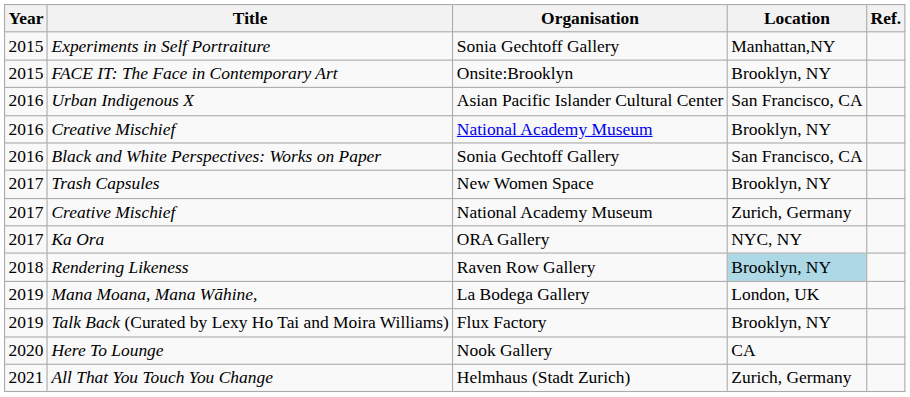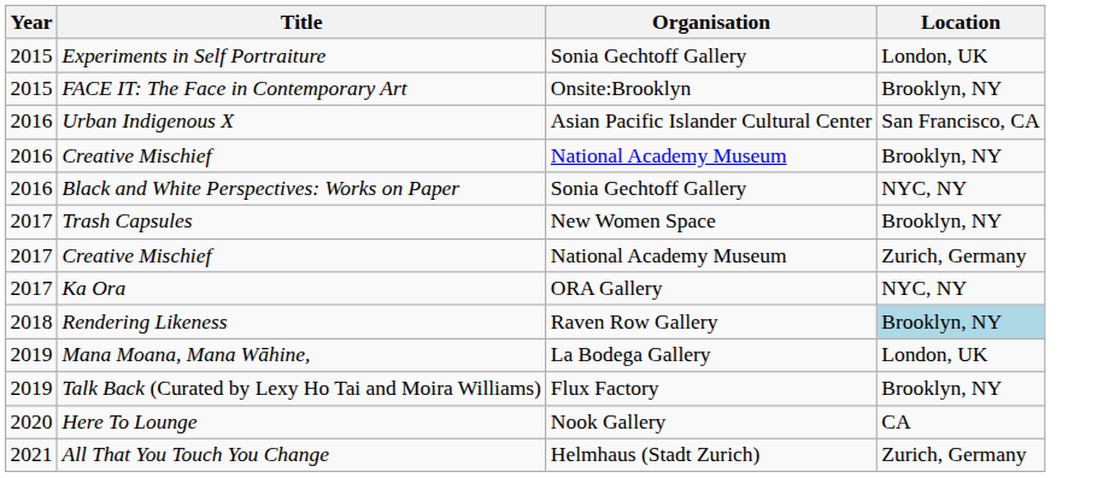- column: Ref.
Experiments in Self Portraiture | Location: Manhattan,NY -> London, UK
Black and White Perspectives: Works on Paper | Location: San Francisco, CA -> NYC, NY
